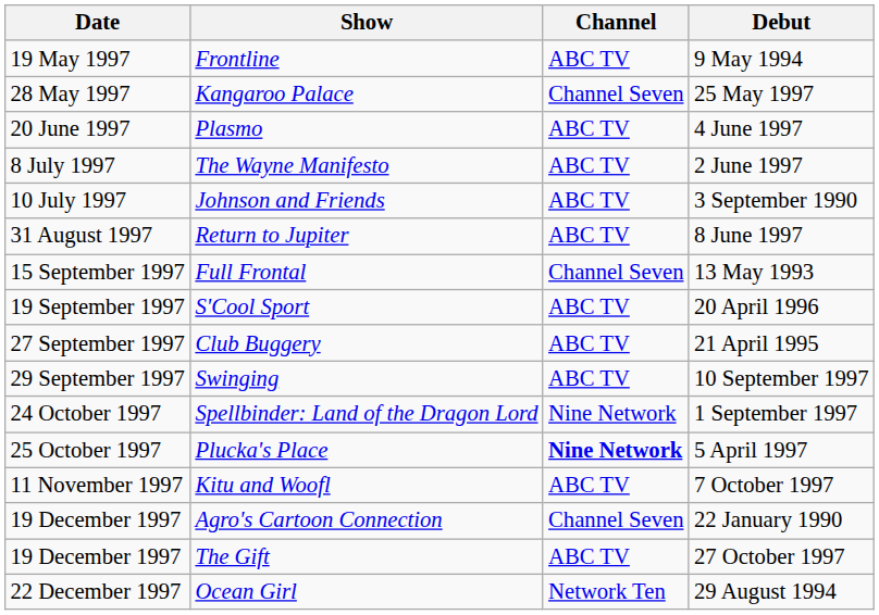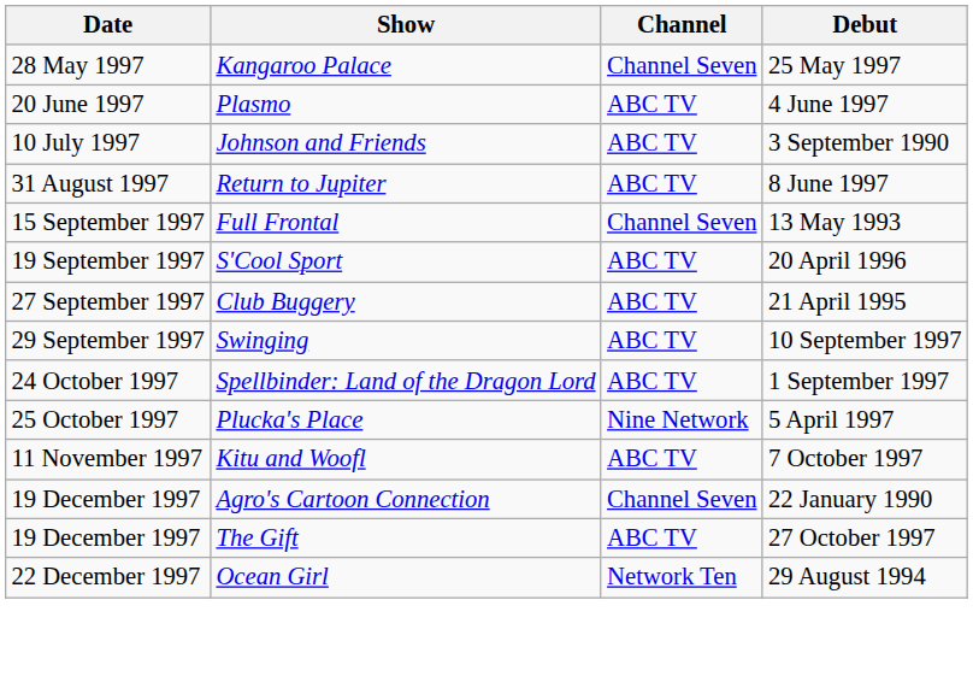- row: 19 May 1997 | Frontline | ABC TV | 9 May 1994
- row: 8 July 1997 | The Wayne Manifesto | ABC TV | 2 June 1997
Spellbinder: Land of the Dragon Lord | Channel: Nine Network -> ABC TV
Plucka's Place | Channel: bold -> normal
